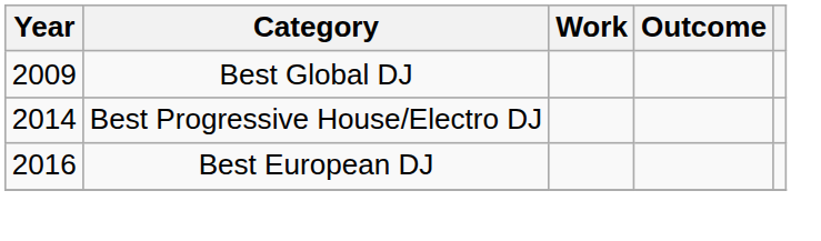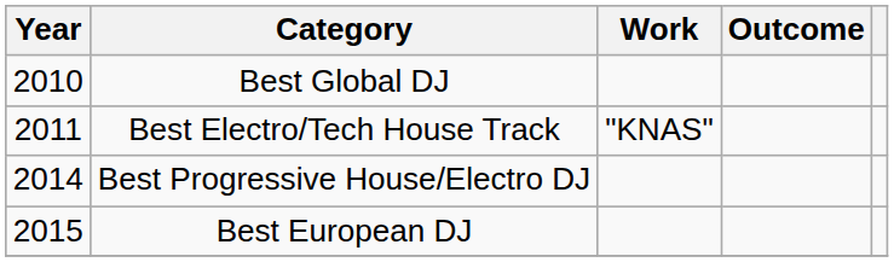Best Global DJ | Year: 2009 -> 2010
+ row: 2011 | Best Electro/Tech House Track | "KNAS"
Best European DJ | Year: 2016 -> 2015
